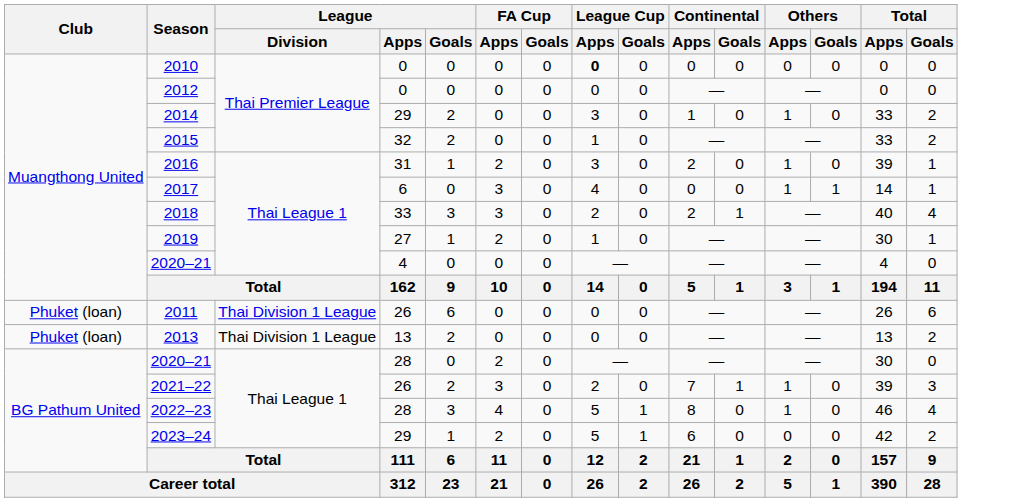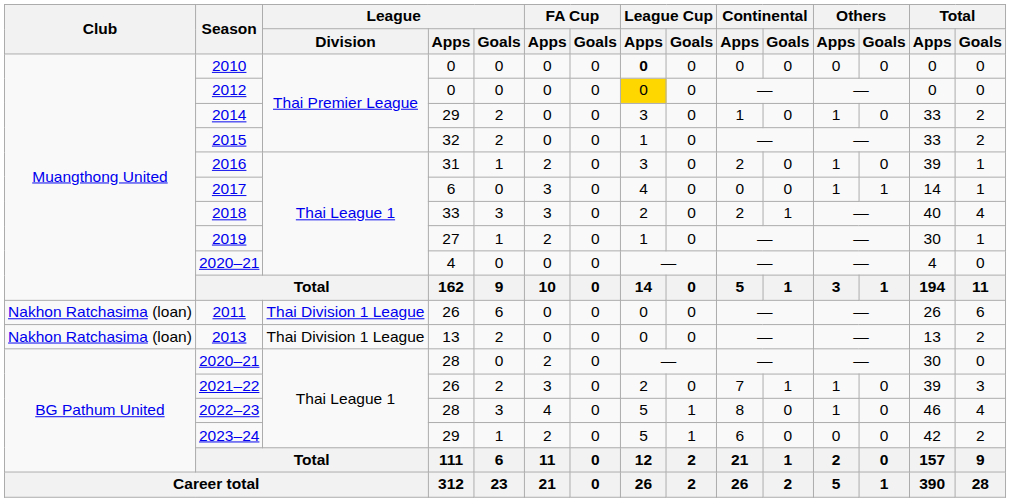2012 | League Cup / Apps: no background -> gold background
2011 | Club: Phuket (loan) -> Nakhon Ratchasima (loan)
2013 | Club: Phuket (loan) -> Nakhon Ratchasima (loan)
